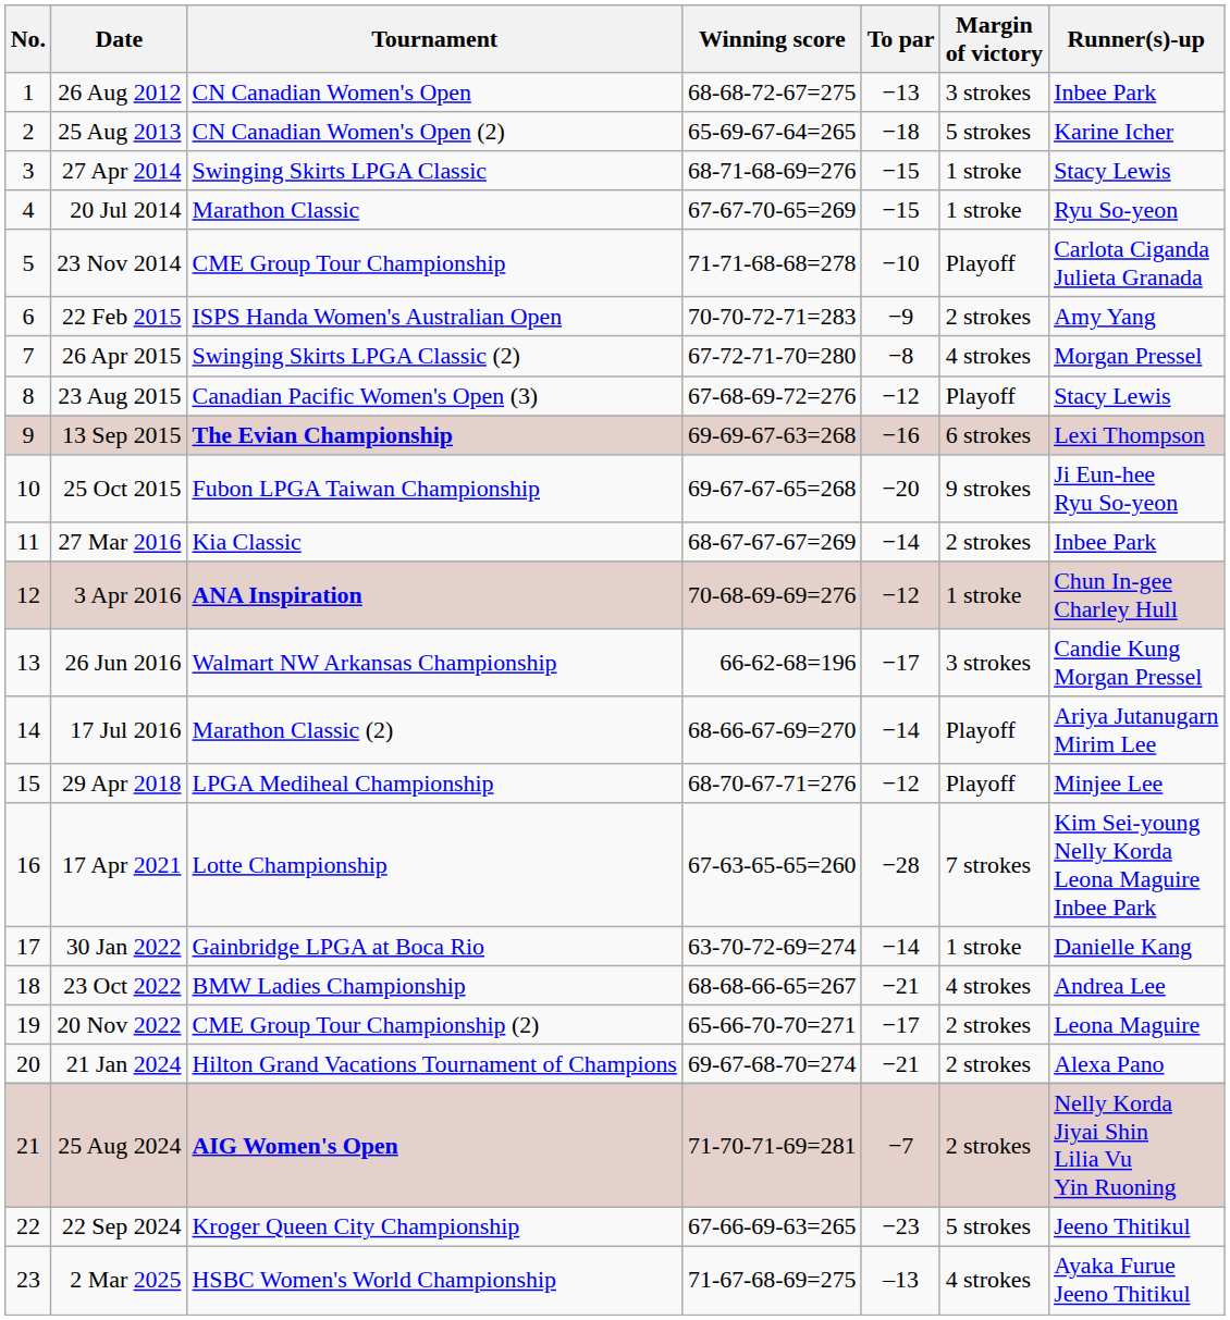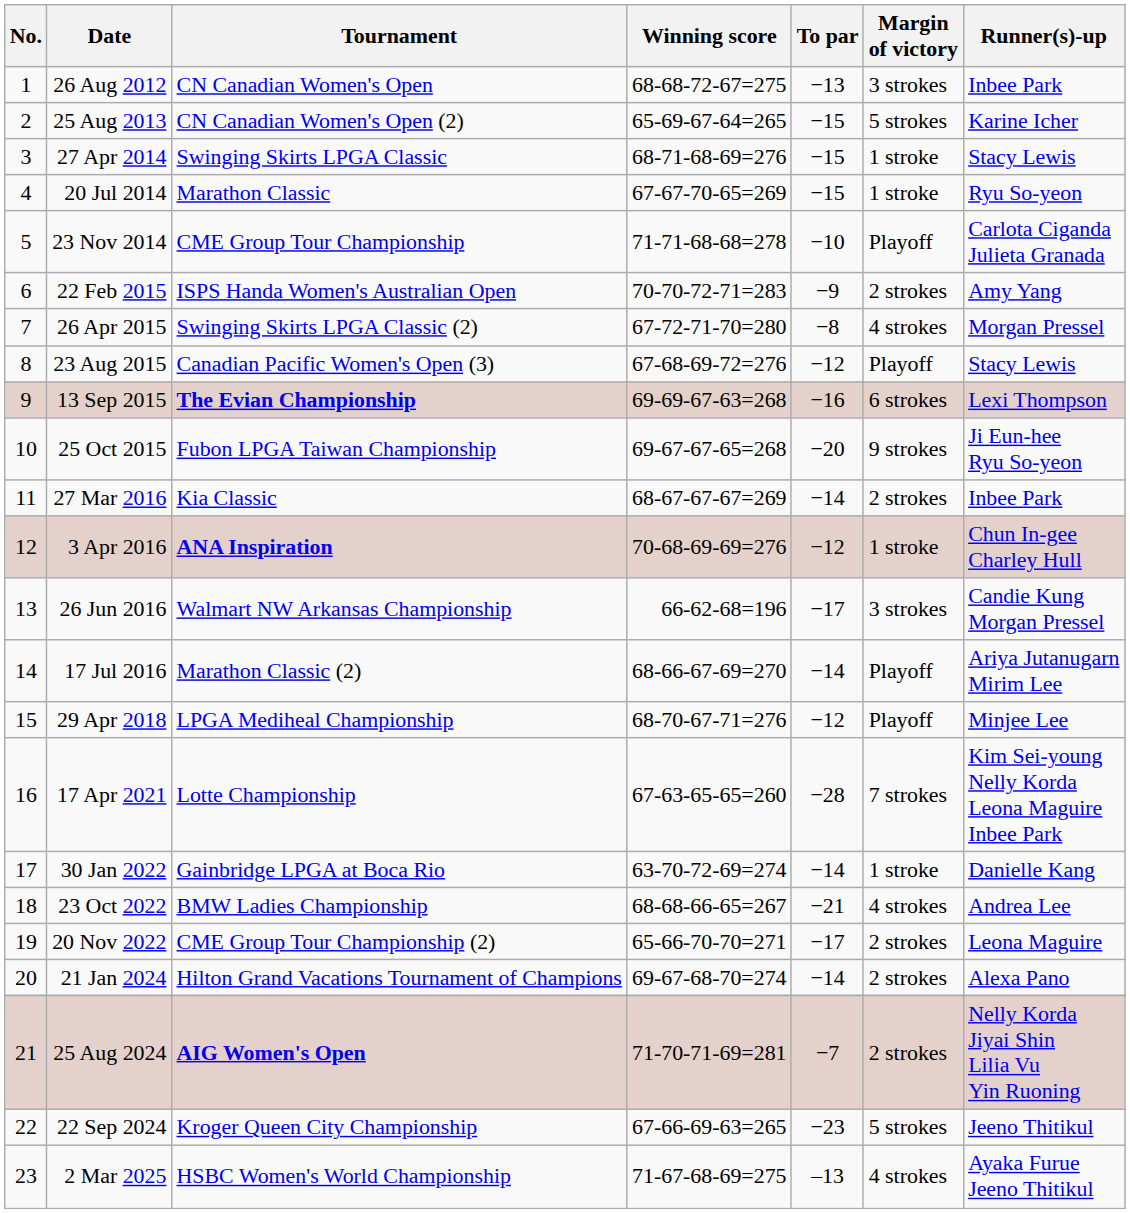25 Aug 2013 | To par: −18 -> −15
21 Jan 2024 | To par: −21 -> −14
